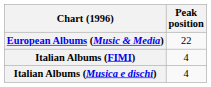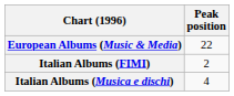Italian Albums (FIMI) | Peak position: 4 -> 2
